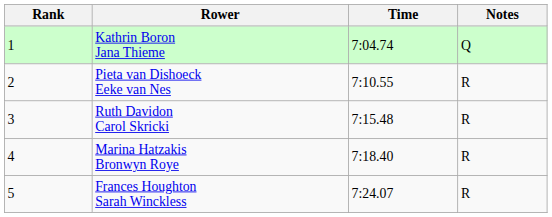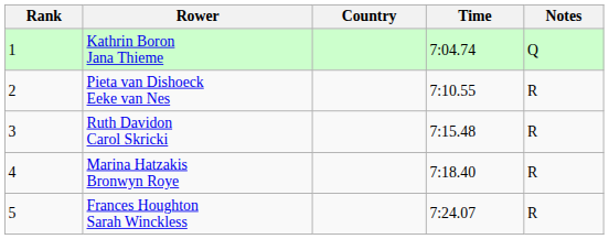+ column: Country
